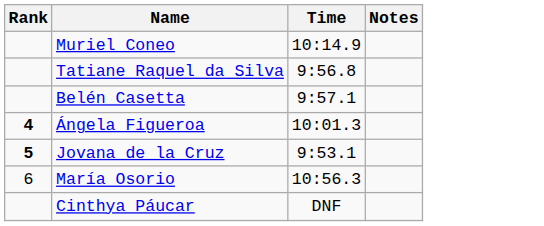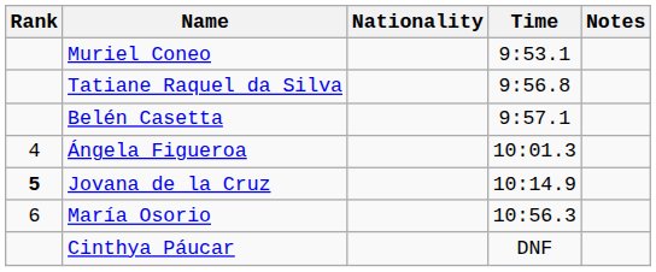+ column: Nationality
Muriel Coneo | Time: 10:14.9 -> 9:53.1
Ángela Figueroa | Rank: bold -> normal
Jovana de la Cruz | Time: 9:53.1 -> 10:14.9
